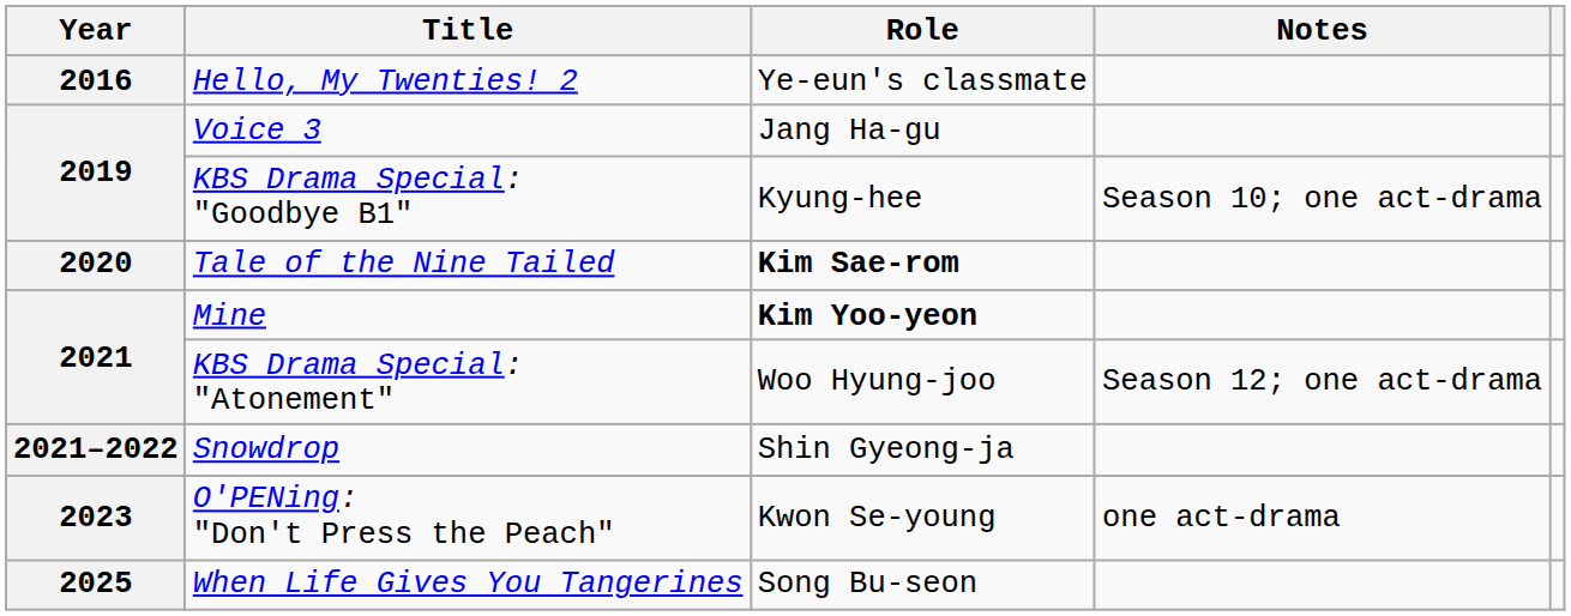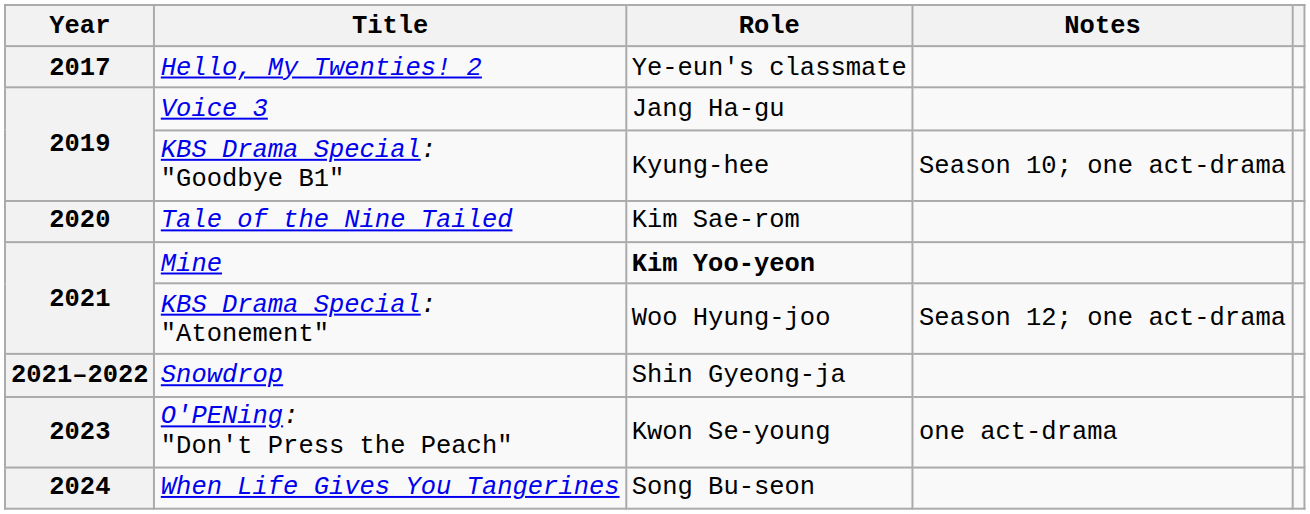Hello, My Twenties! 2 | Year: 2016 -> 2017
Tale of the Nine Tailed | Role: bold -> normal
When Life Gives You Tangerines | Year: 2025 -> 2024
